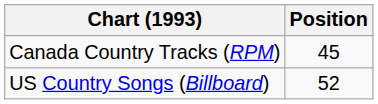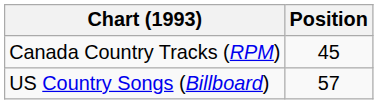US Country Songs (Billboard) | Position: 52 -> 57
